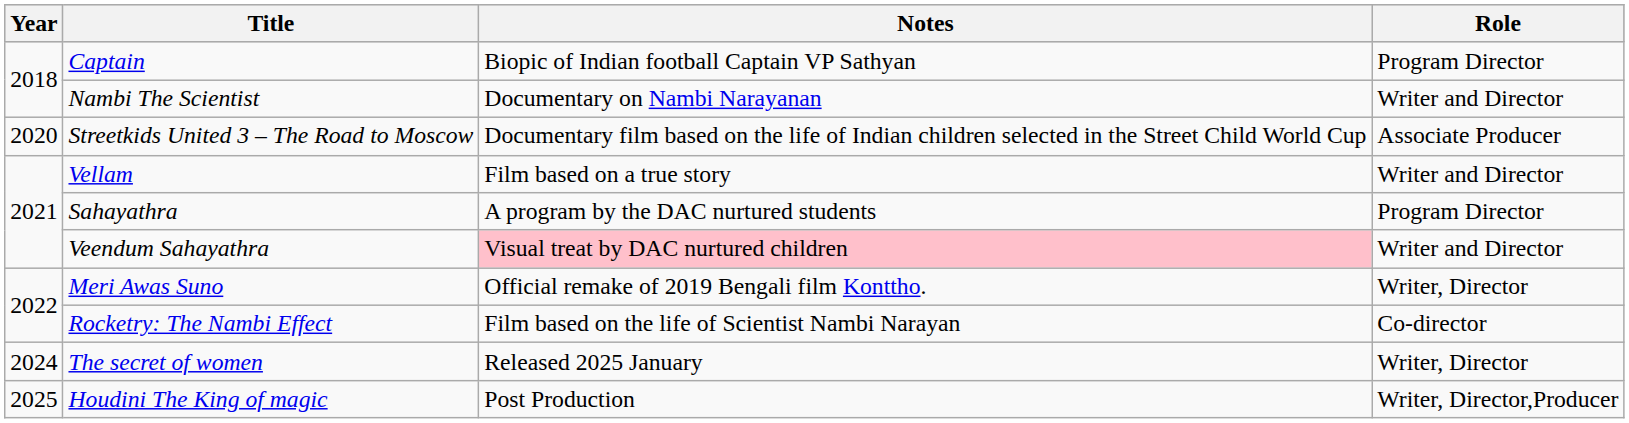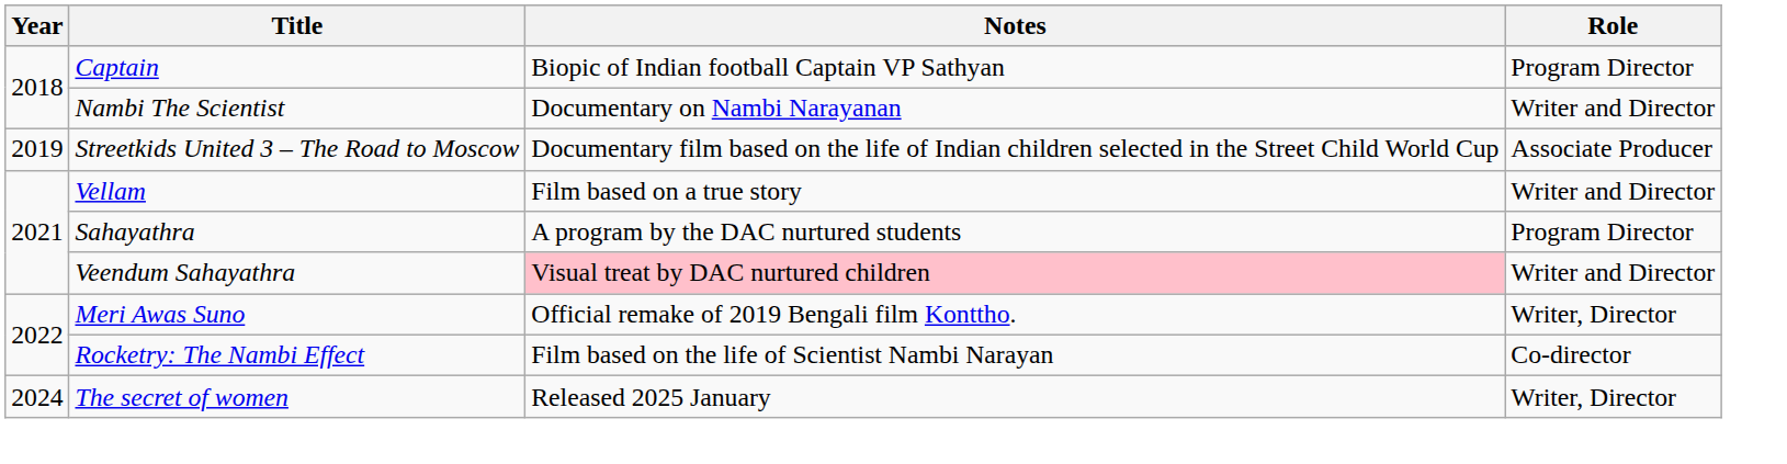Streetkids United 3 – The Road to Moscow | Year: 2020 -> 2019
- row: 2025 | Houdini The King of magic | Post Production | Writer, Director,Producer
